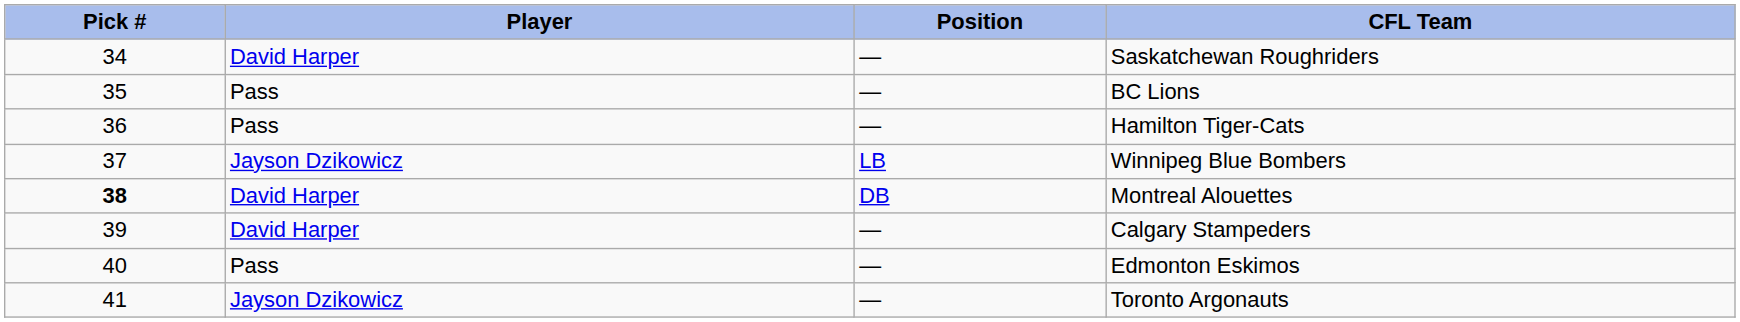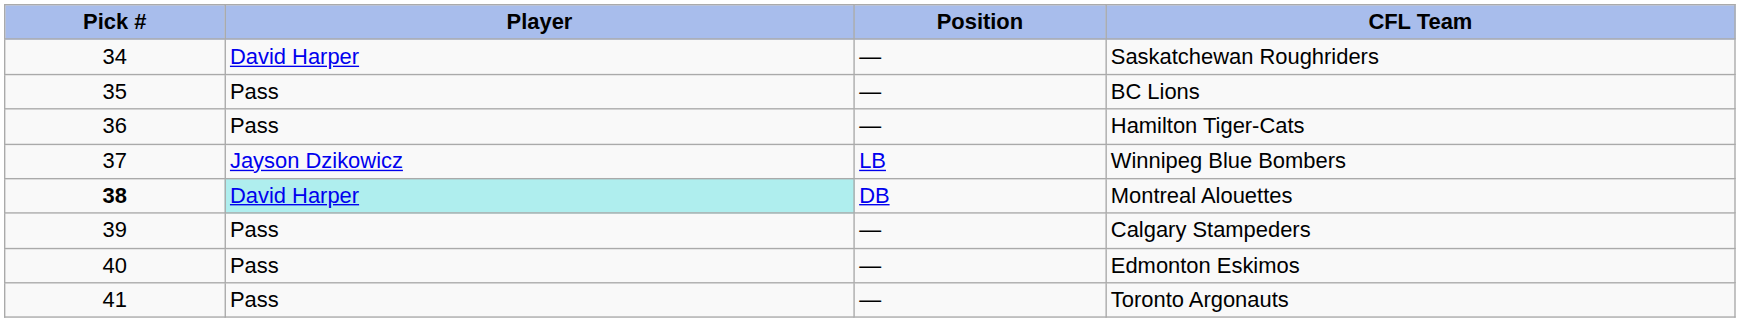Montreal Alouettes | Player: no background -> paleturquoise background
Calgary Stampeders | Player: David Harper -> Pass
Toronto Argonauts | Player: Jayson Dzikowicz -> Pass
